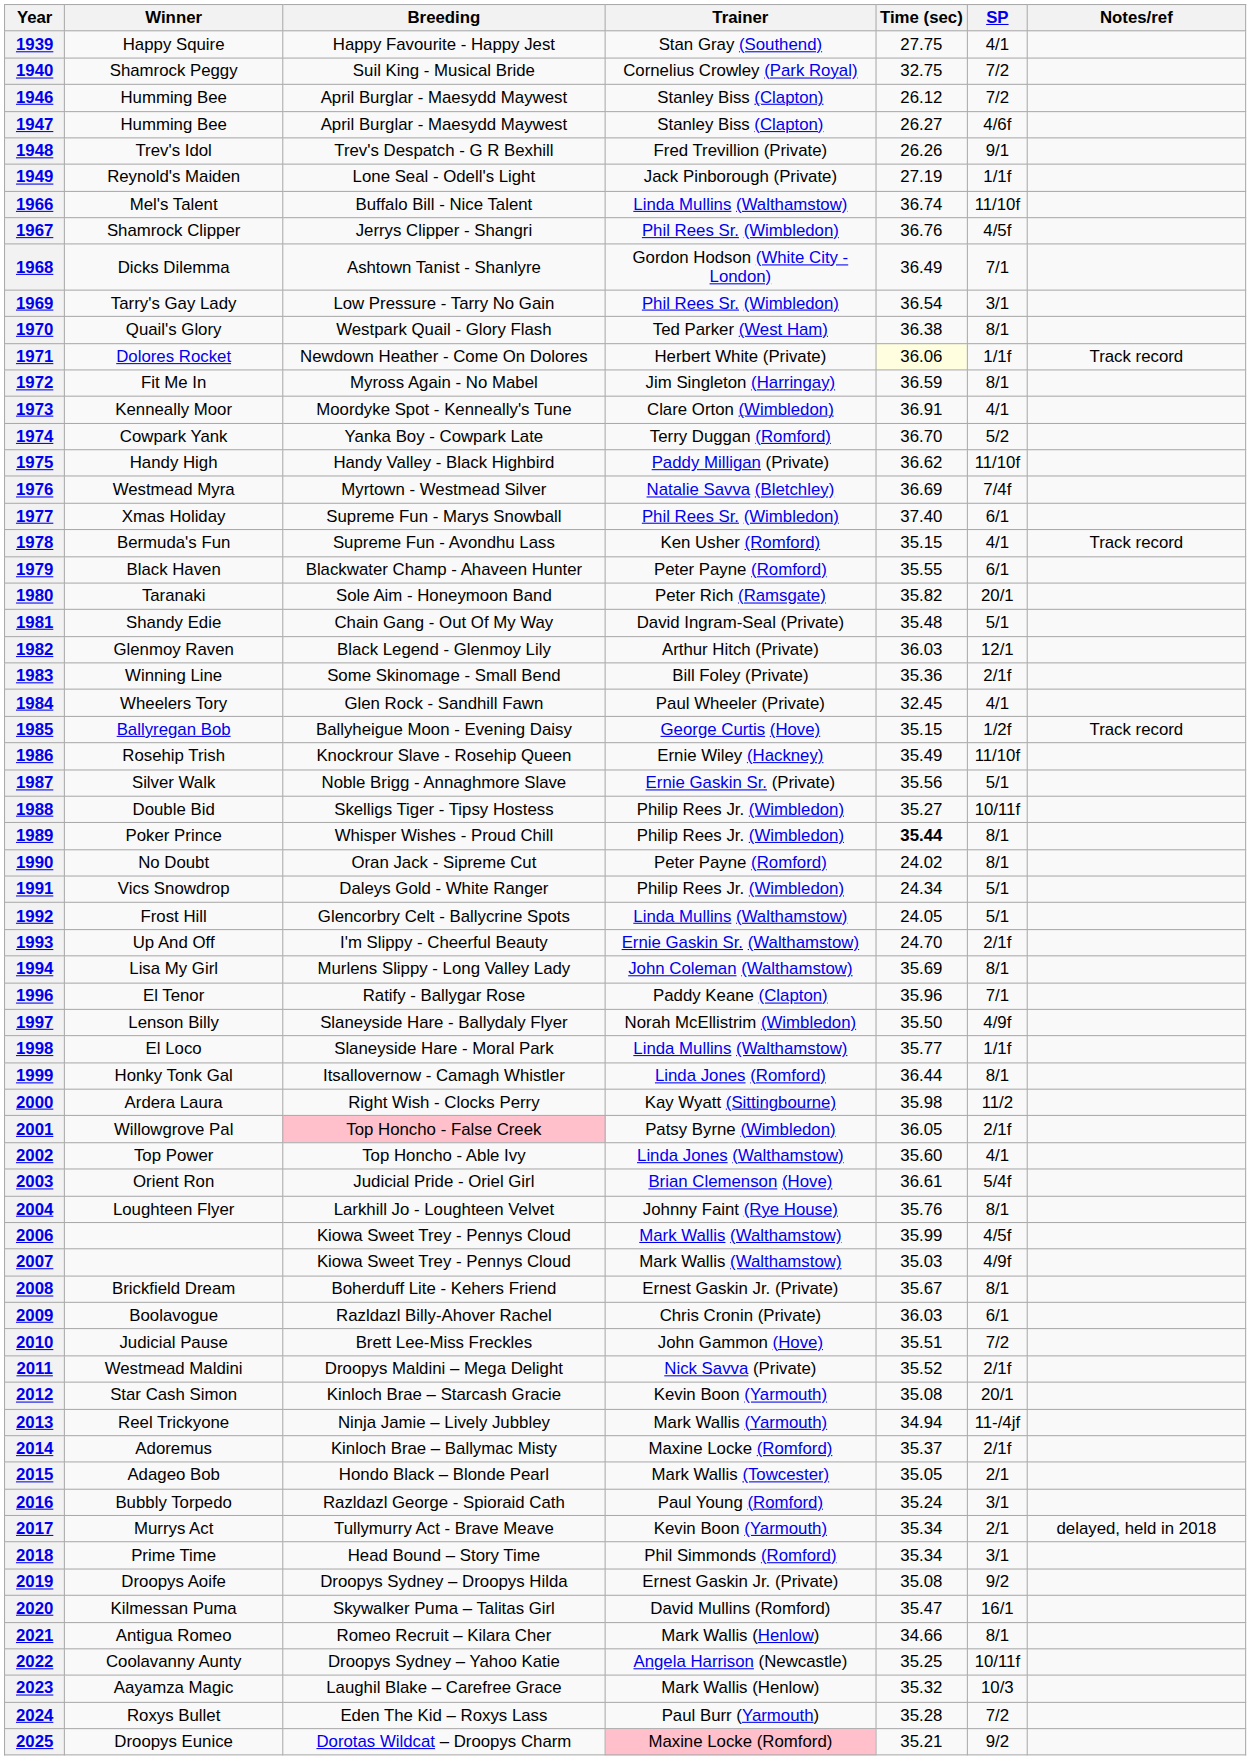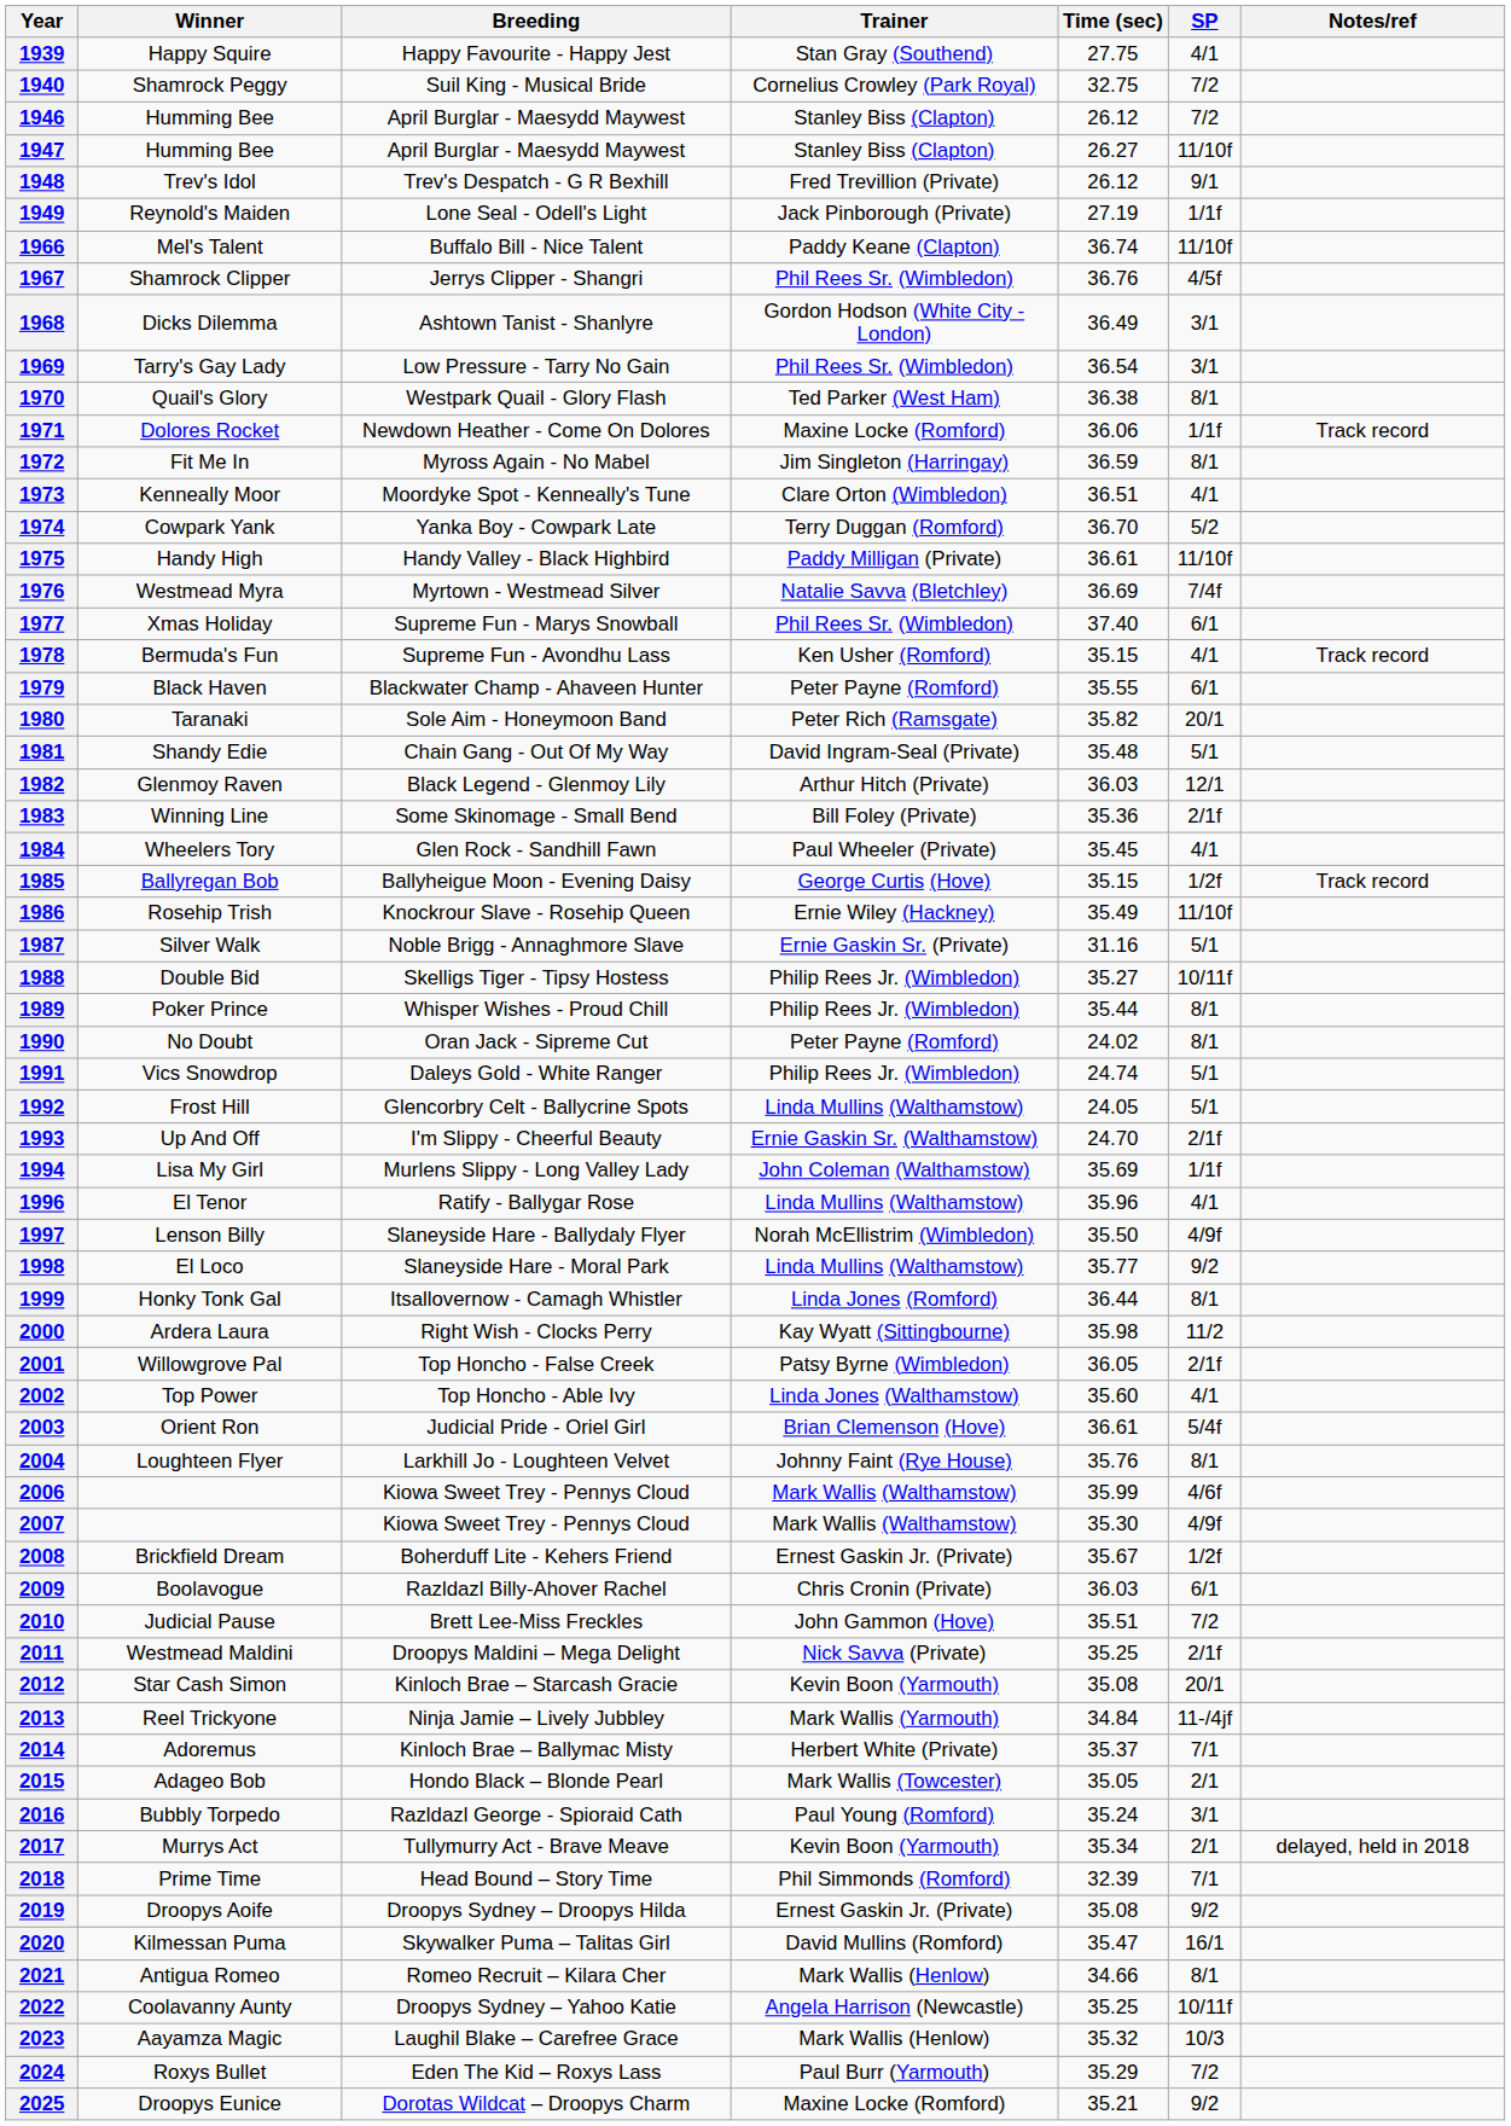1947 | SP: 4/6f -> 11/10f
1948 | Time (sec): 26.26 -> 26.12
1966 | Trainer: Linda Mullins (Walthamstow) -> Paddy Keane (Clapton)
1968 | SP: 7/1 -> 3/1
1971 | Trainer: Herbert White (Private) -> Maxine Locke (Romford)
1971 | Time (sec): lightyellow background -> no background
1973 | Time (sec): 36.91 -> 36.51
1975 | Time (sec): 36.62 -> 36.61
1984 | Time (sec): 32.45 -> 35.45
1987 | Time (sec): 35.56 -> 31.16
1989 | Time (sec): bold -> normal
1991 | Time (sec): 24.34 -> 24.74
1994 | SP: 8/1 -> 1/1f
1996 | Trainer: Paddy Keane (Clapton) -> Linda Mullins (Walthamstow)
1996 | SP: 7/1 -> 4/1
1998 | SP: 1/1f -> 9/2
2001 | Breeding: pink background -> no background
2006 | SP: 4/5f -> 4/6f
2007 | Time (sec): 35.03 -> 35.30
2008 | SP: 8/1 -> 1/2f
2011 | Time (sec): 35.52 -> 35.25
2013 | Time (sec): 34.94 -> 34.84
2014 | Trainer: Maxine Locke (Romford) -> Herbert White (Private)
2014 | SP: 2/1f -> 7/1
2018 | Time (sec): 35.34 -> 32.39
2018 | SP: 3/1 -> 7/1
2024 | Time (sec): 35.28 -> 35.29
2025 | Trainer: pink background -> no background
